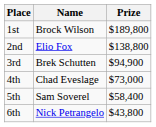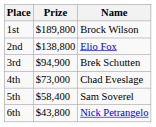columns swapped: Name <-> Prize
